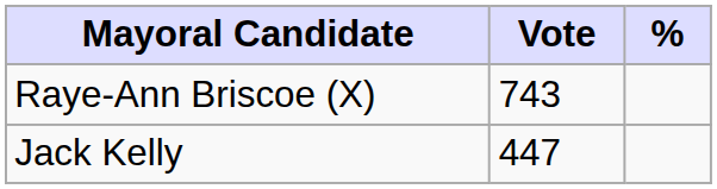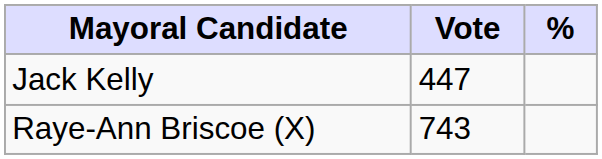rows swapped: Raye-Ann Briscoe (X) <-> Jack Kelly
